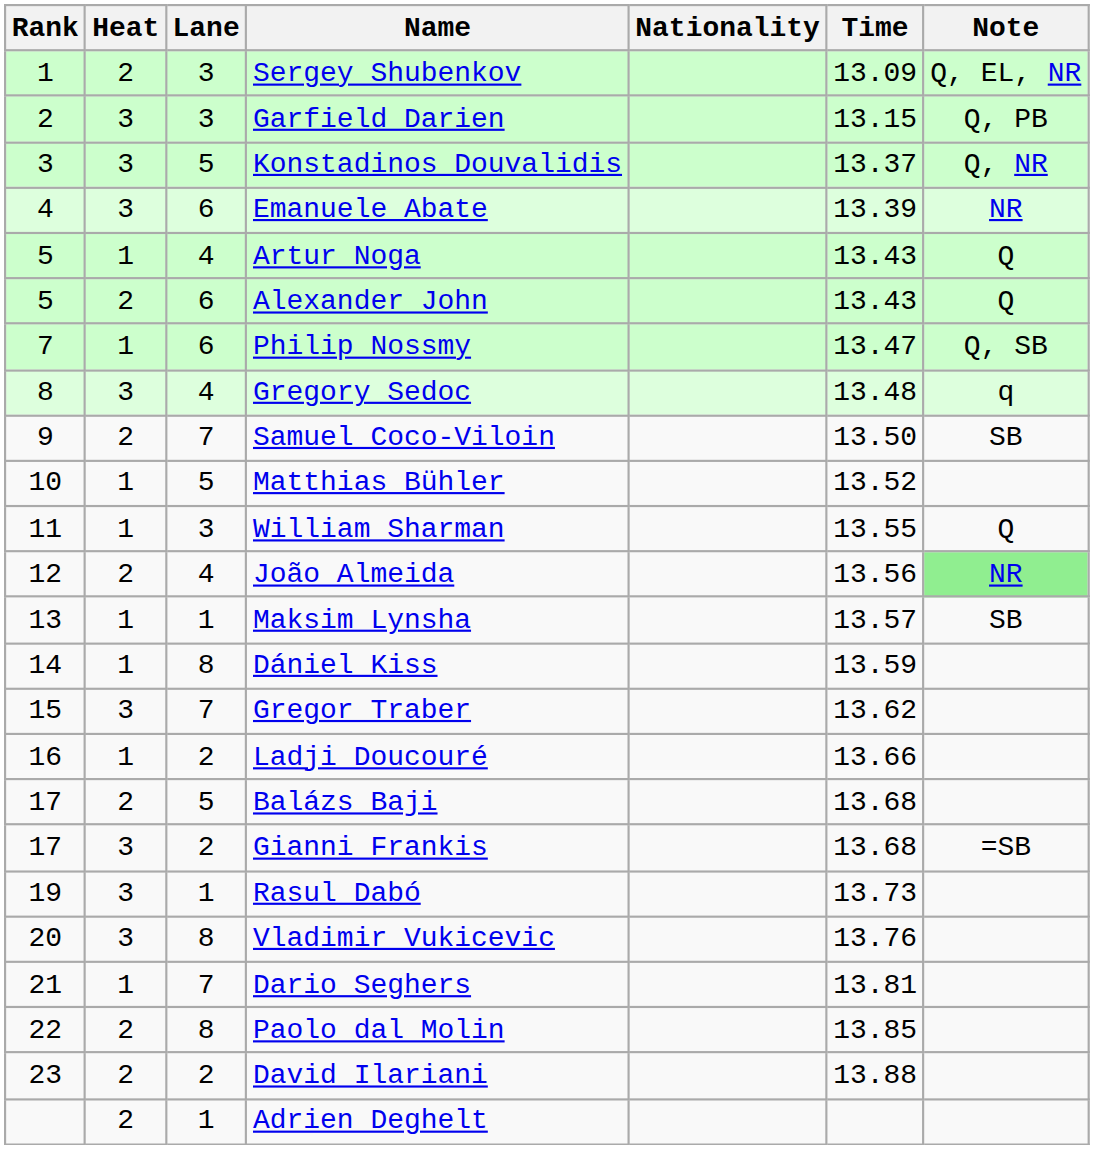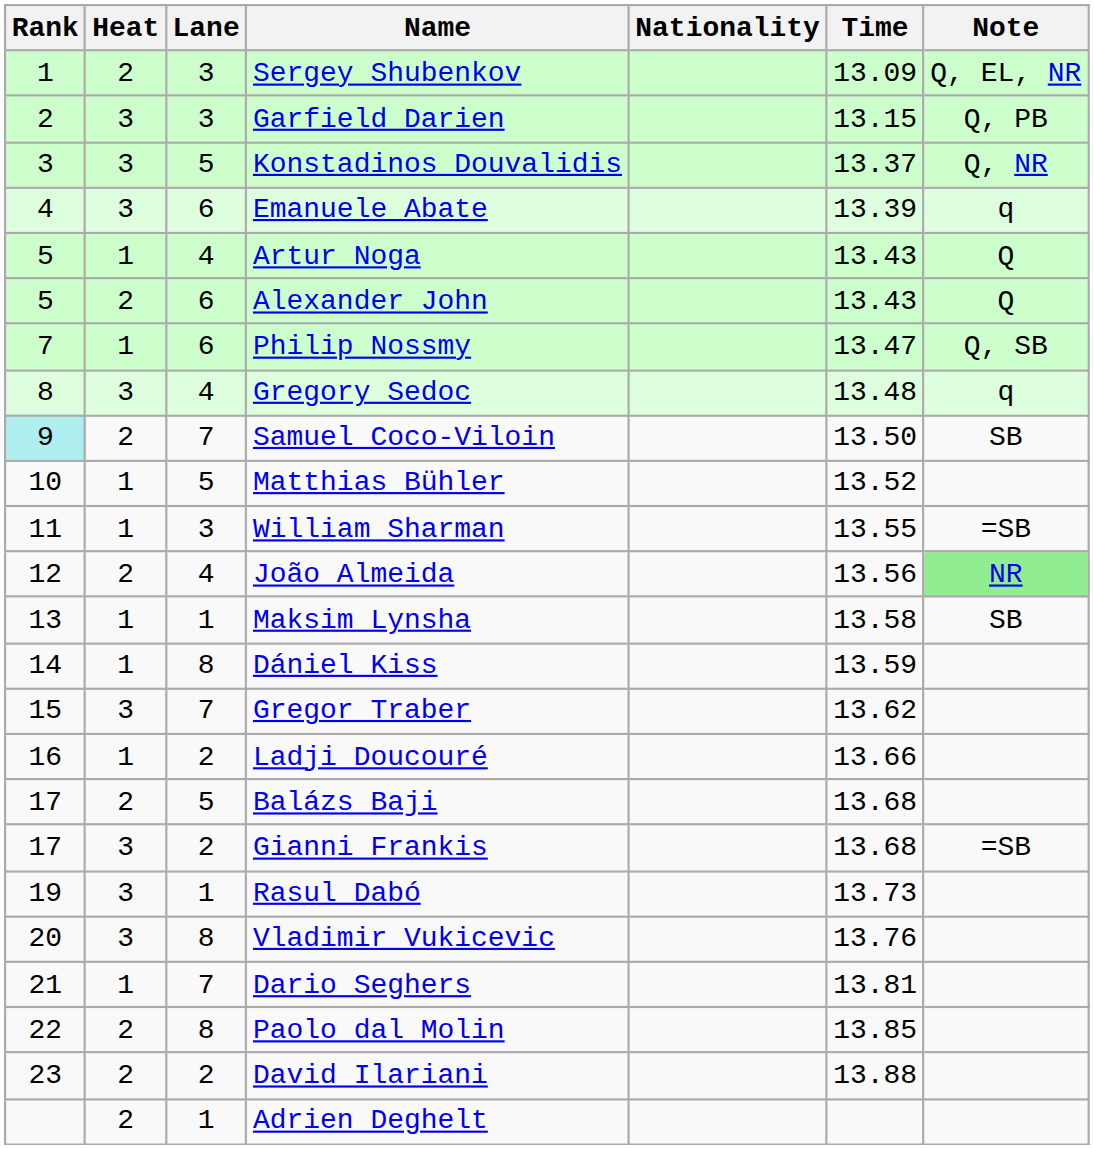Emanuele Abate | Note: NR -> q
Samuel Coco-Viloin | Rank: no background -> paleturquoise background
William Sharman | Note: Q -> =SB
Maksim Lynsha | Time: 13.57 -> 13.58
